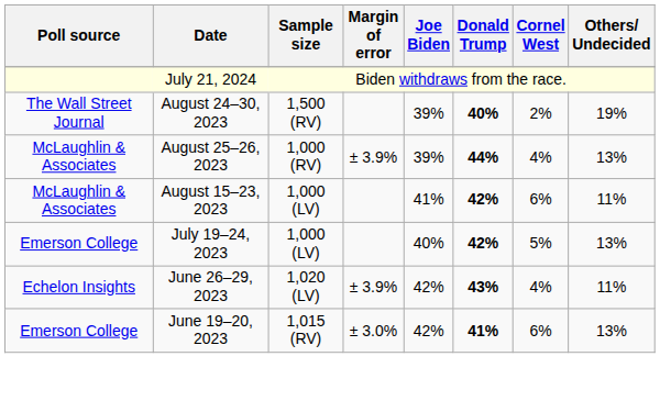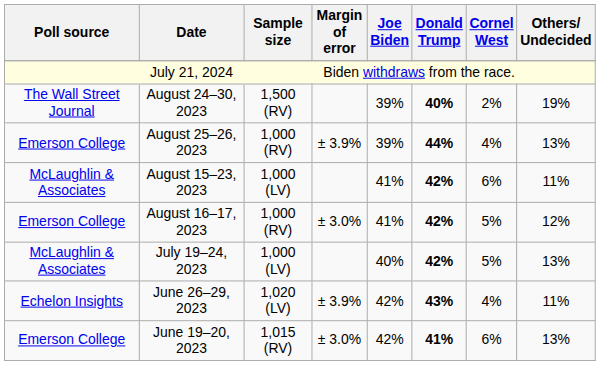August 25–26, 2023 | Poll source: McLaughlin & Associates -> Emerson College
+ row: Emerson College | August 16–17, 2023 | 1,000 (RV) | ± 3.0% | 41% | 42% | 5% | 12%
July 19–24, 2023 | Poll source: Emerson College -> McLaughlin & Associates
